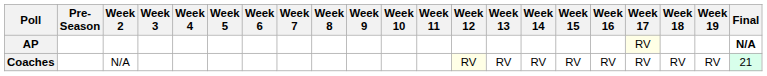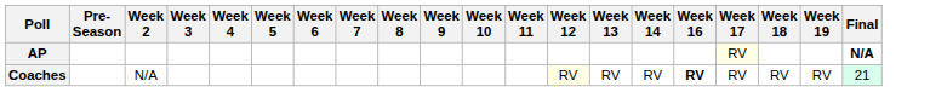- column: Week 15 | RV
Coaches | Week 16: normal -> bold
